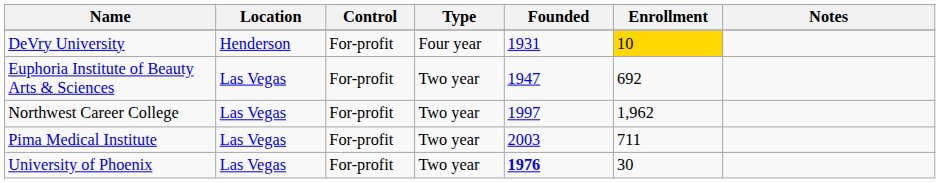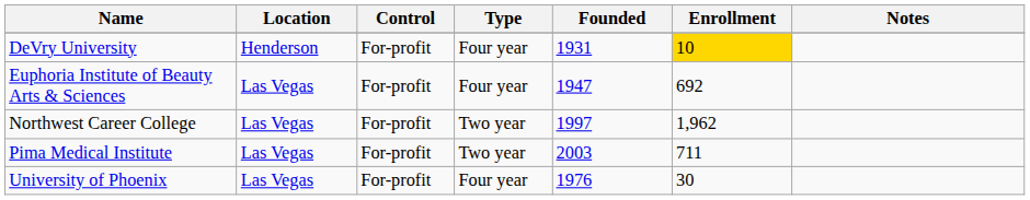Euphoria Institute of Beauty Arts & Sciences | Type: Two year -> Four year
University of Phoenix | Type: Two year -> Four year
University of Phoenix | Founded: bold -> normal
